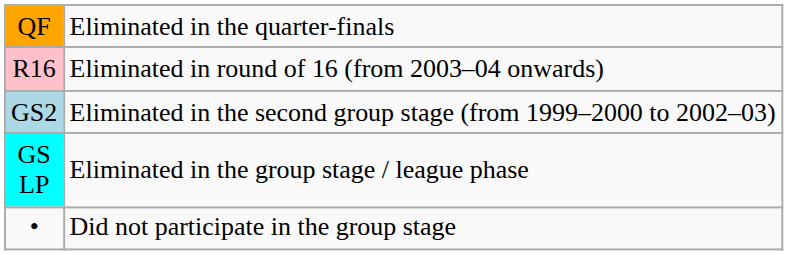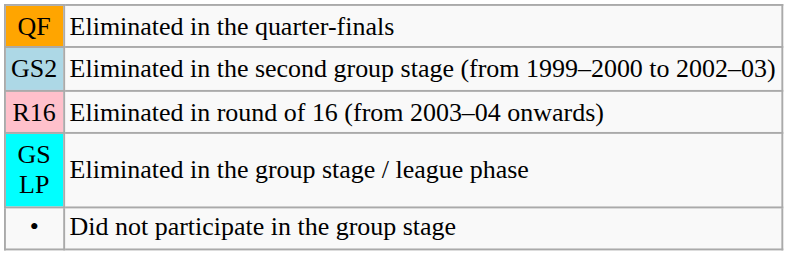rows swapped: R16 <-> GS2
